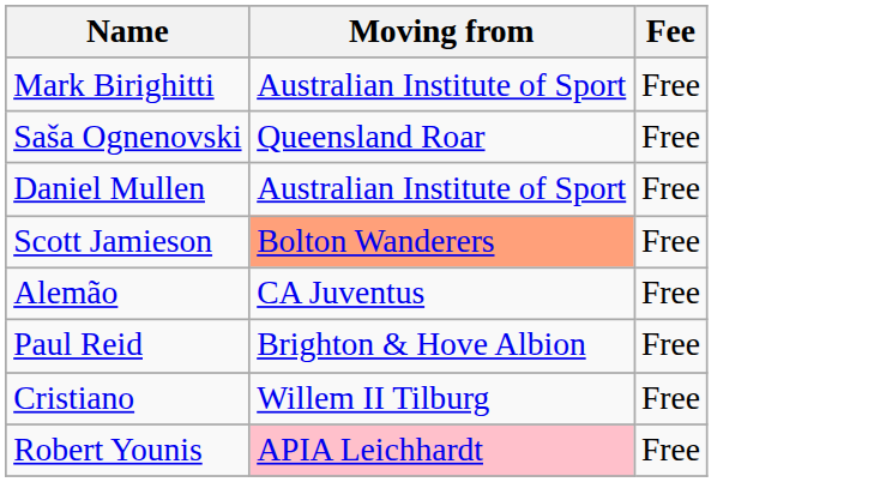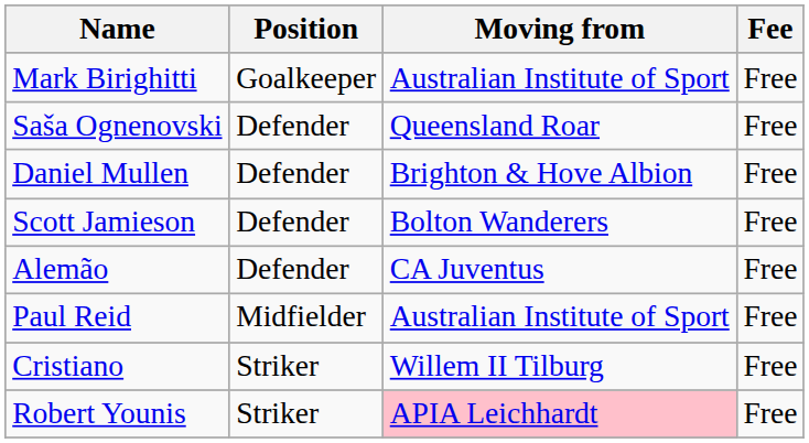+ column: Position | Goalkeeper | Defender | Defender | Defender | Defender | Midfielder | Striker | Striker
Daniel Mullen | Moving from: Australian Institute of Sport -> Brighton & Hove Albion
Scott Jamieson | Moving from: lightsalmon background -> no background
Paul Reid | Moving from: Brighton & Hove Albion -> Australian Institute of Sport
